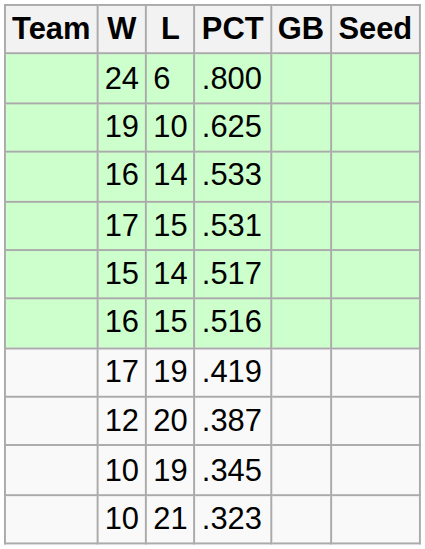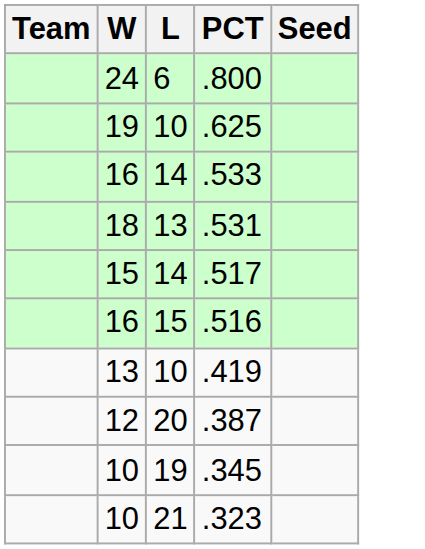- column: GB
.531 | W: 17 -> 18
.531 | L: 15 -> 13
.419 | W: 17 -> 13
.419 | L: 19 -> 10
